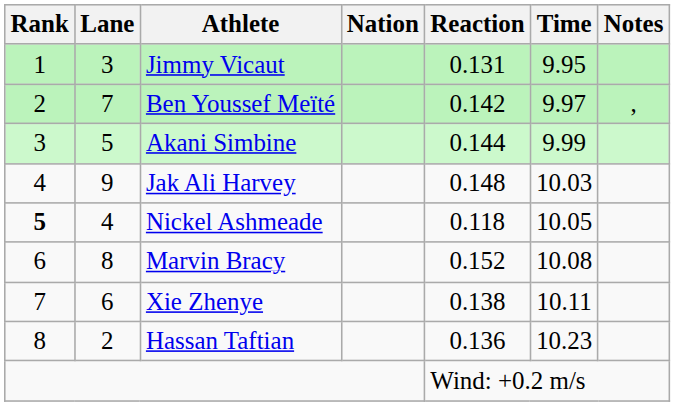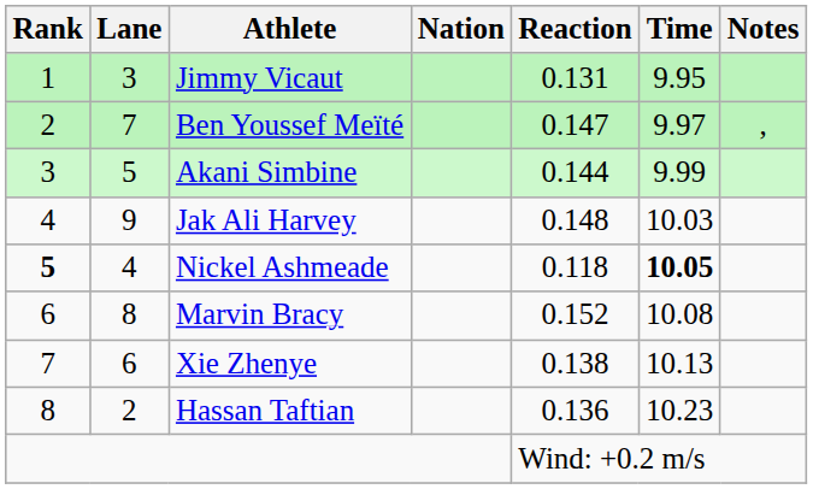Ben Youssef Meïté | Reaction: 0.142 -> 0.147
Nickel Ashmeade | Time: normal -> bold
Xie Zhenye | Time: 10.11 -> 10.13
